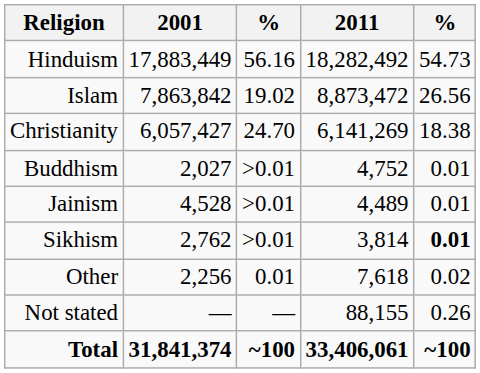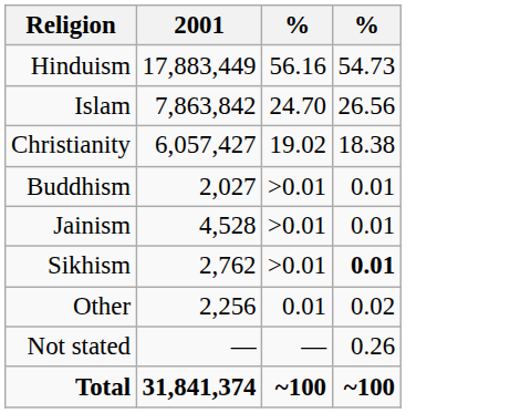- column: 2011 | 18,282,492 | 8,873,472 | 6,141,269 | 4,752 | 4,489 | 3,814 | 7,618 | 88,155 | 33,406,061
Islam | column 3: 19.02 -> 24.70
Christianity | column 3: 24.70 -> 19.02
